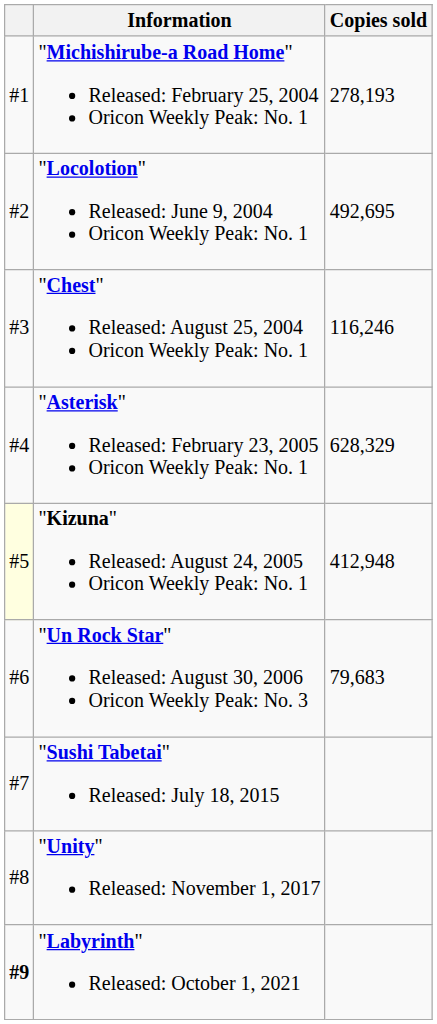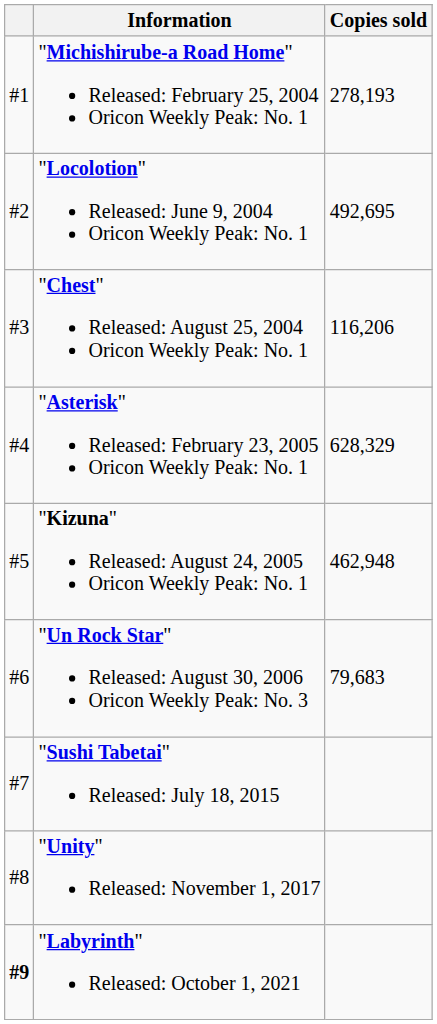"Chest" Released: August 25, 2004 Oricon Weekly Peak: No. 1 | Copies sold: 116,246 -> 116,206
"Kizuna" Released: August 24, 2005 Oricon Weekly Peak: No. 1 | column 1: lightyellow background -> no background
"Kizuna" Released: August 24, 2005 Oricon Weekly Peak: No. 1 | Copies sold: 412,948 -> 462,948
